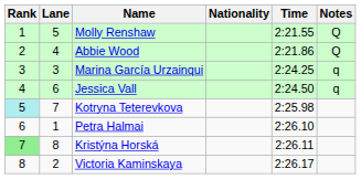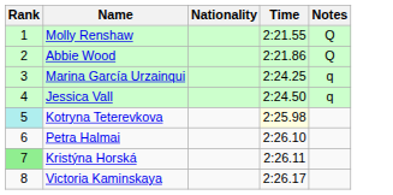- column: Lane | 5 | 4 | 3 | 6 | 7 | 1 | 8 | 2
Kotryna Teterevkova | Time: no background -> lightyellow background
